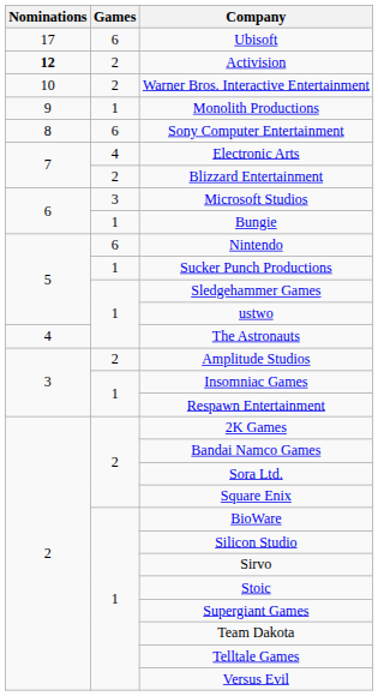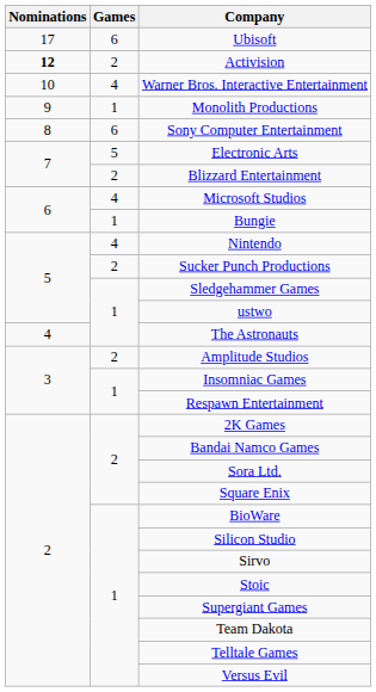Warner Bros. Interactive Entertainment | Games: 2 -> 4
Electronic Arts | Games: 4 -> 5
Microsoft Studios | Games: 3 -> 4
Nintendo | Games: 6 -> 4
Sucker Punch Productions | Games: 1 -> 2
